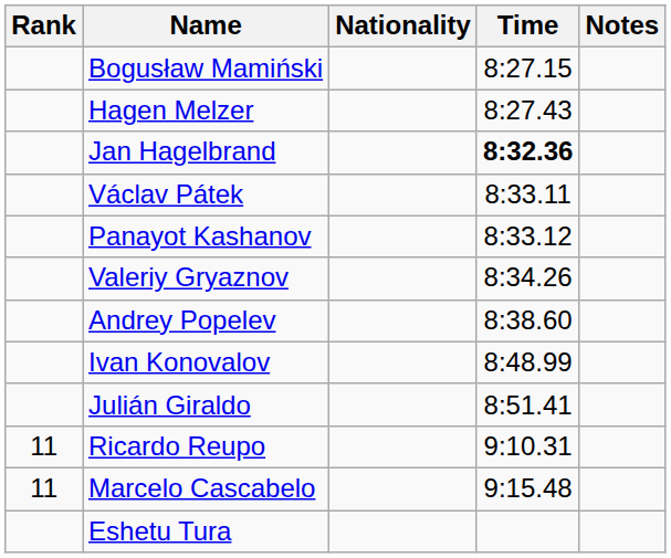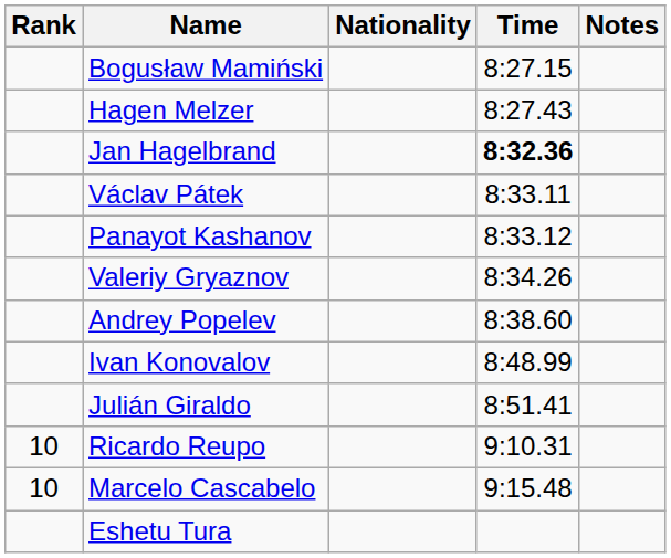Ricardo Reupo | Rank: 11 -> 10
Marcelo Cascabelo | Rank: 11 -> 10
